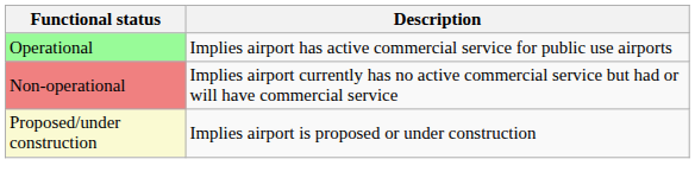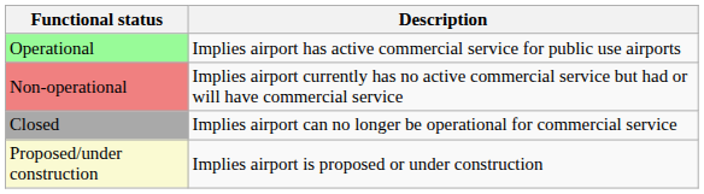+ row: Closed | Implies airport can no longer be operational for commercial service
